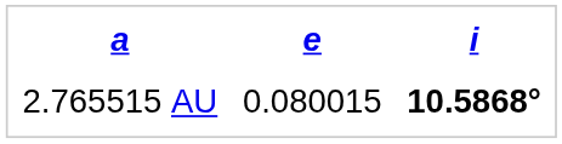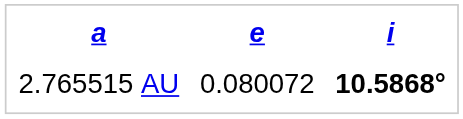2.765515 AU | e: 0.080015 -> 0.080072
